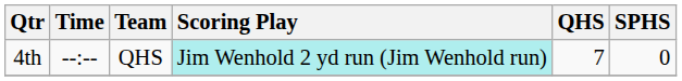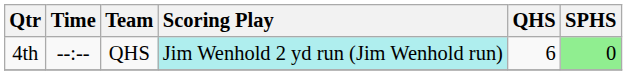4th | QHS: 7 -> 6
4th | SPHS: no background -> lightgreen background
